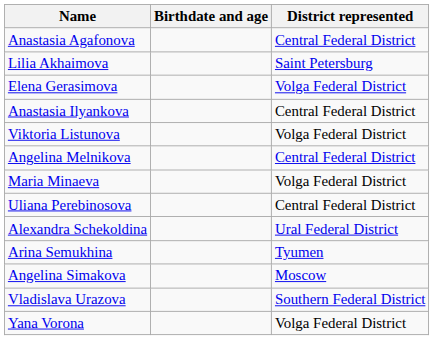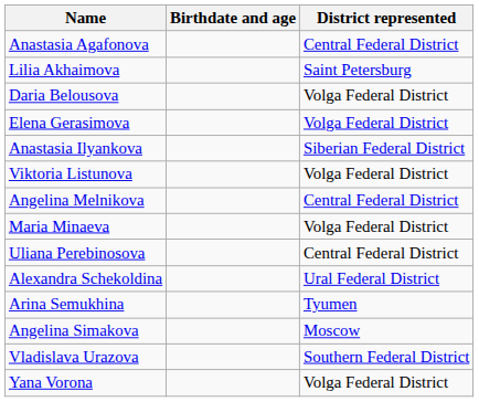+ row: Daria Belousova | Volga Federal District
Anastasia Ilyankova | District represented: Central Federal District -> Siberian Federal District
